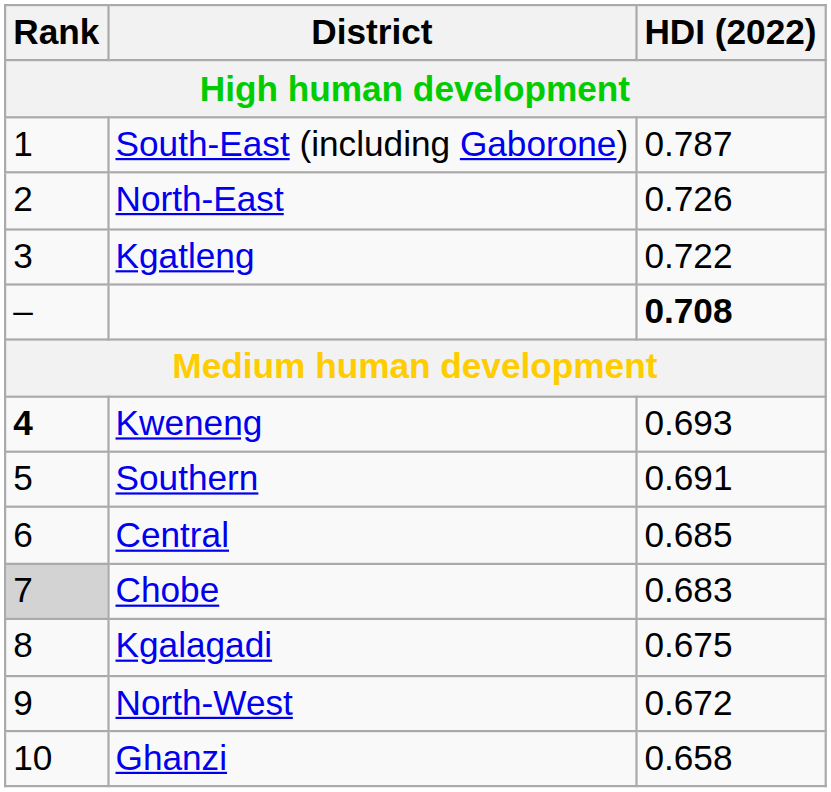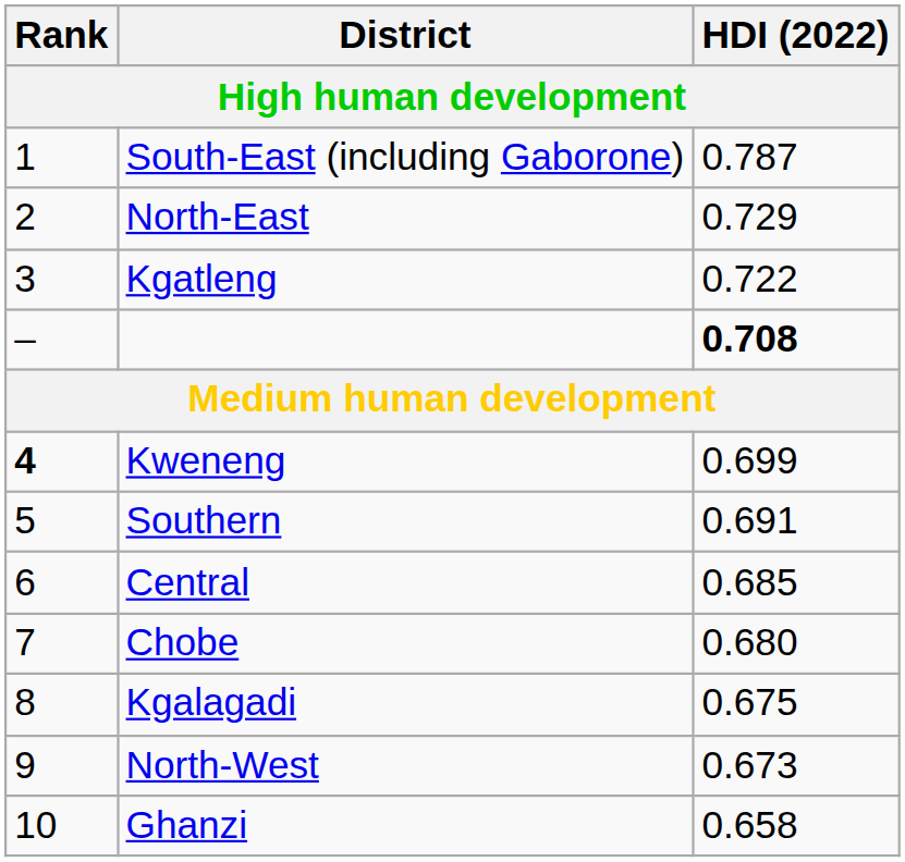North-East | HDI (2022): 0.726 -> 0.729
Kweneng | HDI (2022): 0.693 -> 0.699
Chobe | Rank: lightgrey background -> no background
Chobe | HDI (2022): 0.683 -> 0.680
North-West | HDI (2022): 0.672 -> 0.673
